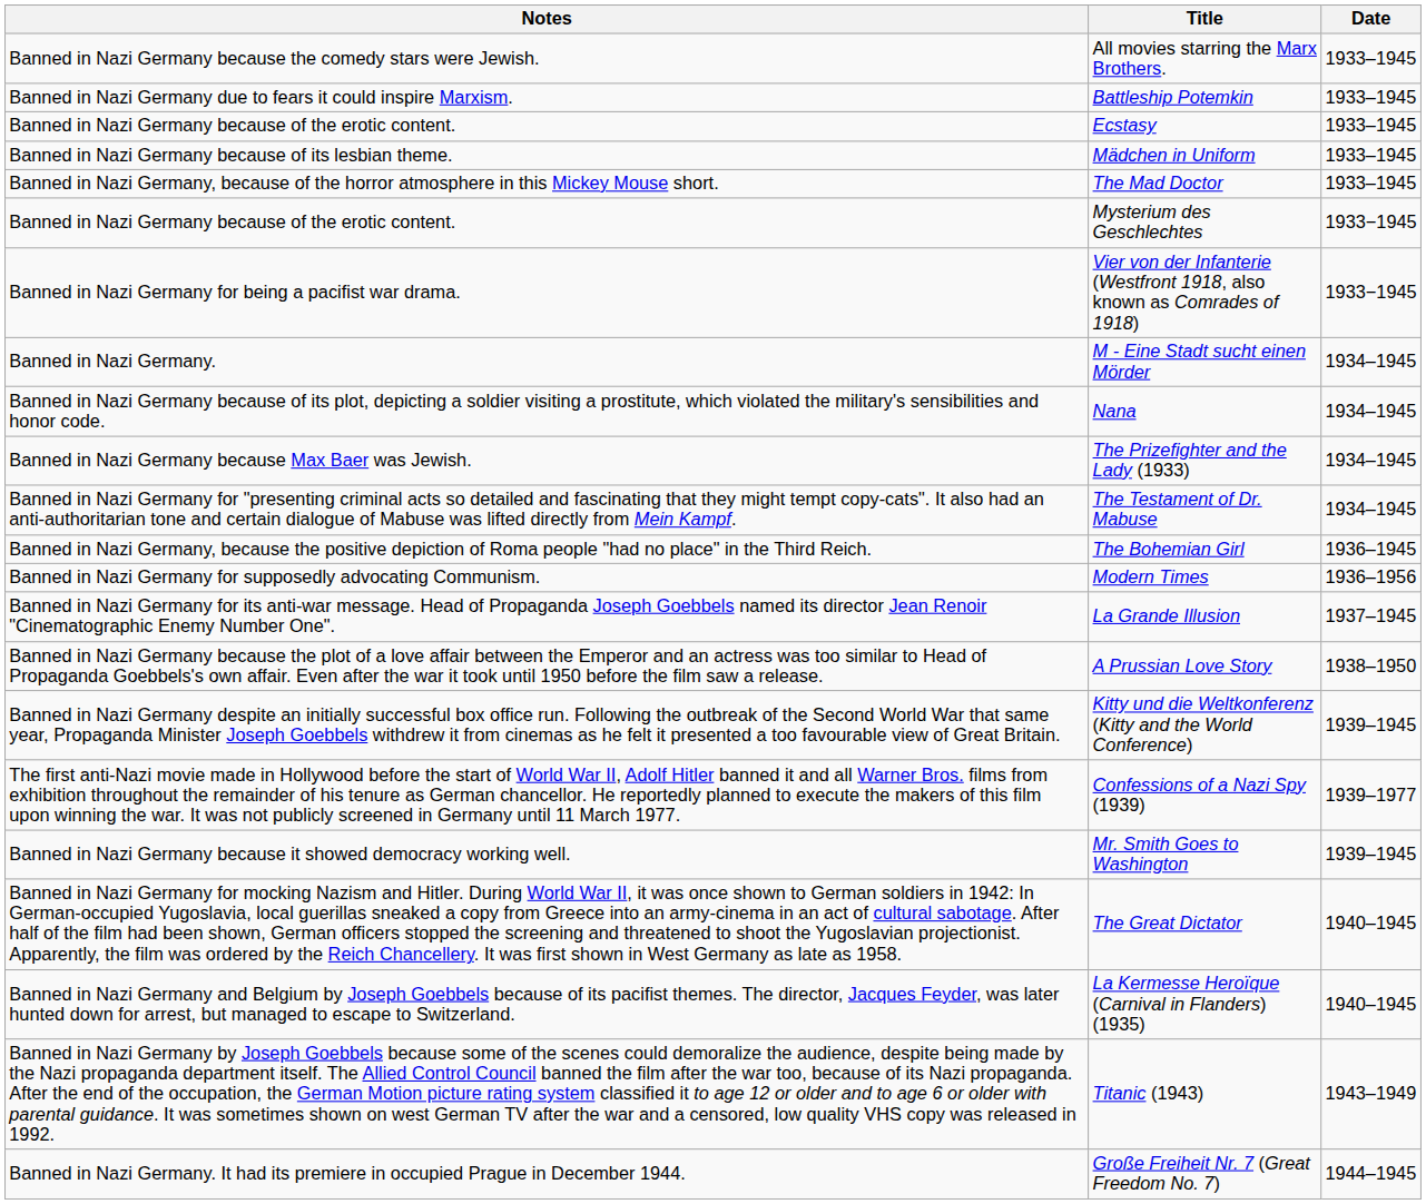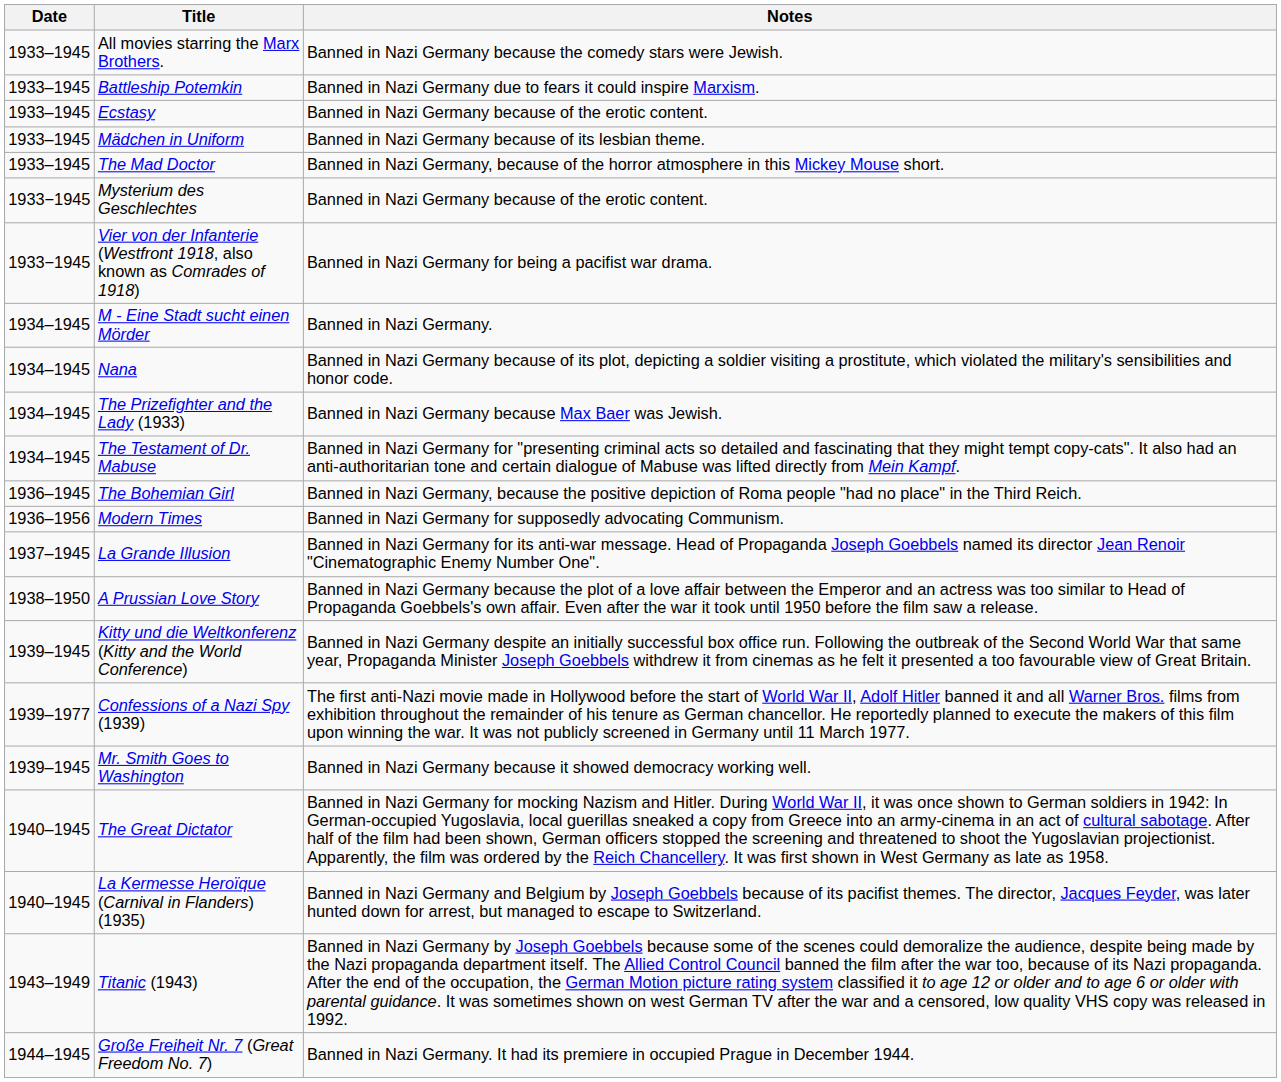columns swapped: Date <-> Notes
